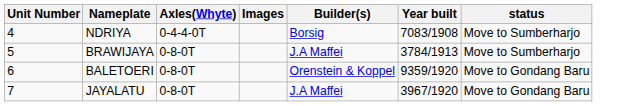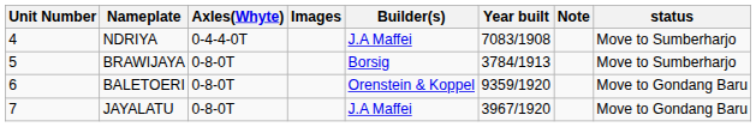+ column: Note
NDRIYA | Builder(s): Borsig -> J.A Maffei
BRAWIJAYA | Builder(s): J.A Maffei -> Borsig
